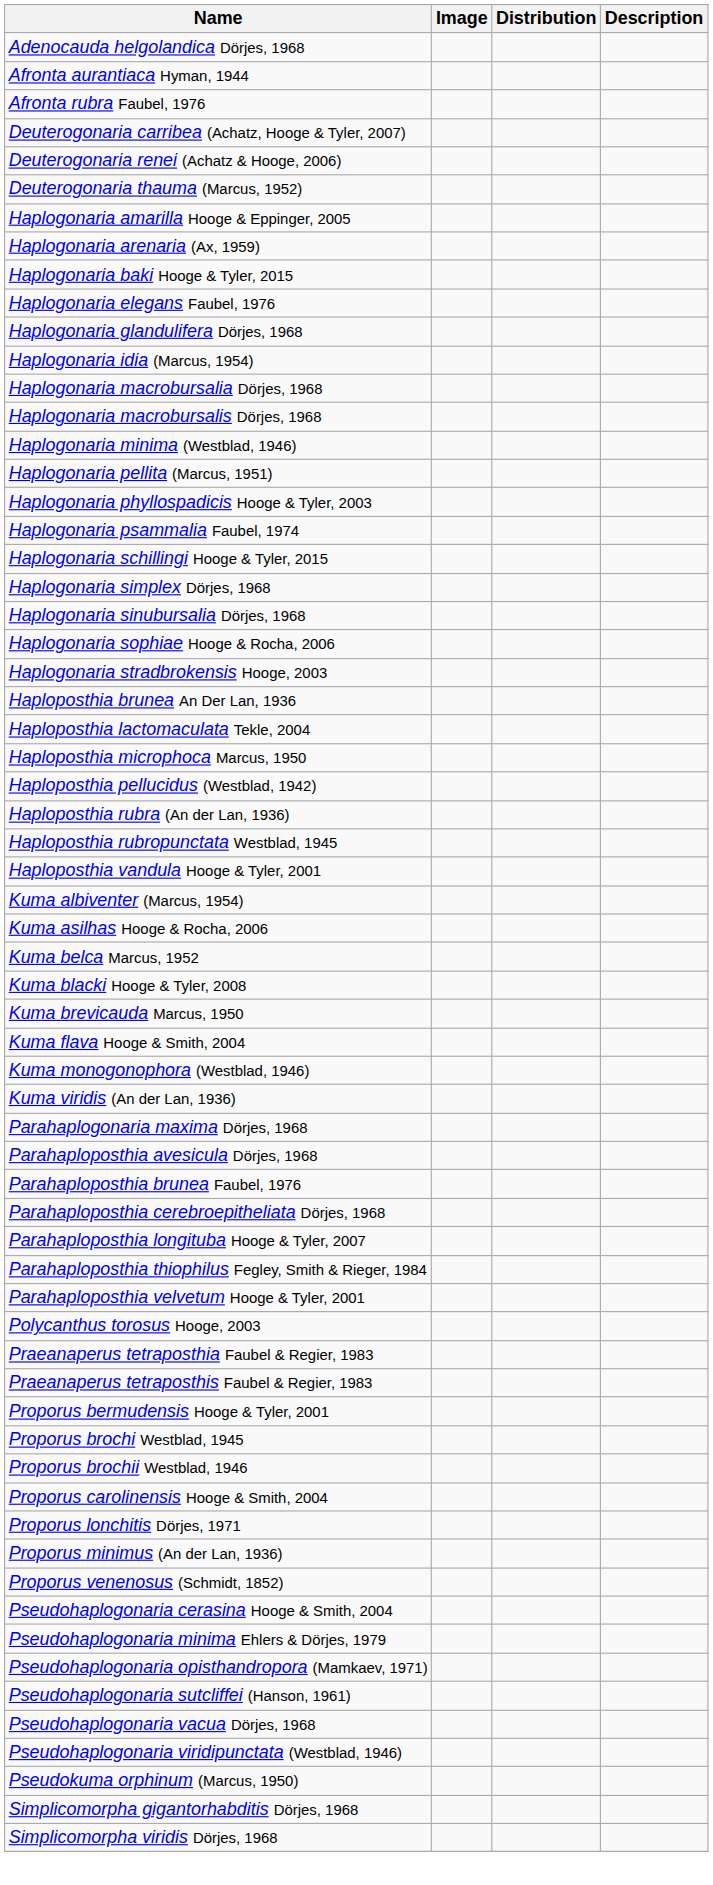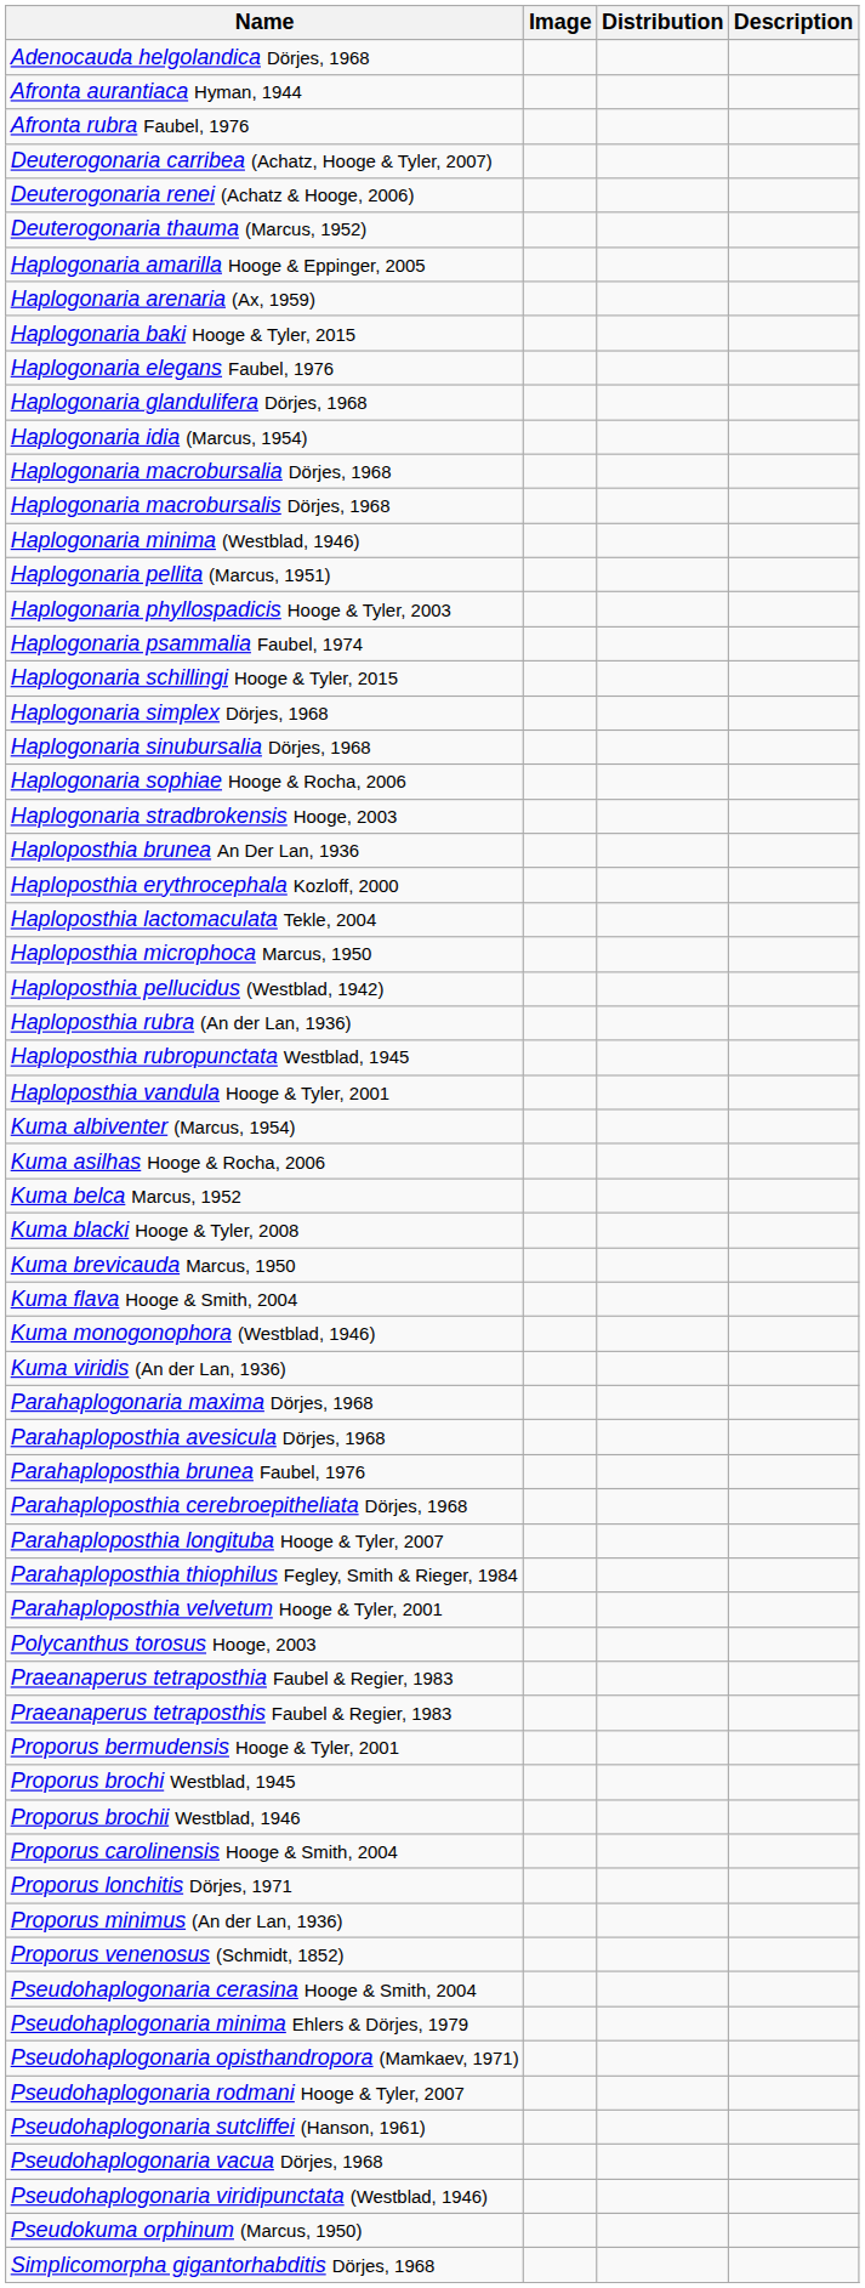+ row: Haploposthia erythrocephala Kozloff, 2000
+ row: Pseudohaplogonaria rodmani Hooge & Tyler, 2007
- row: Simplicomorpha viridis Dörjes, 1968
